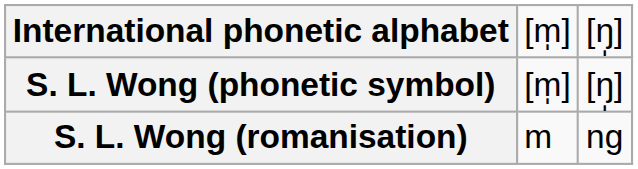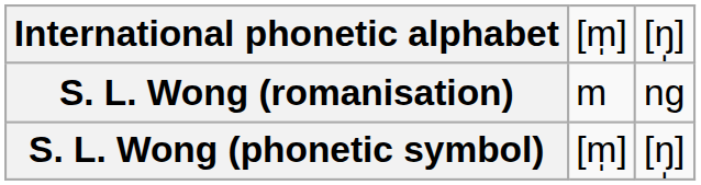rows swapped: S. L. Wong (phonetic symbol) <-> S. L. Wong (romanisation)
